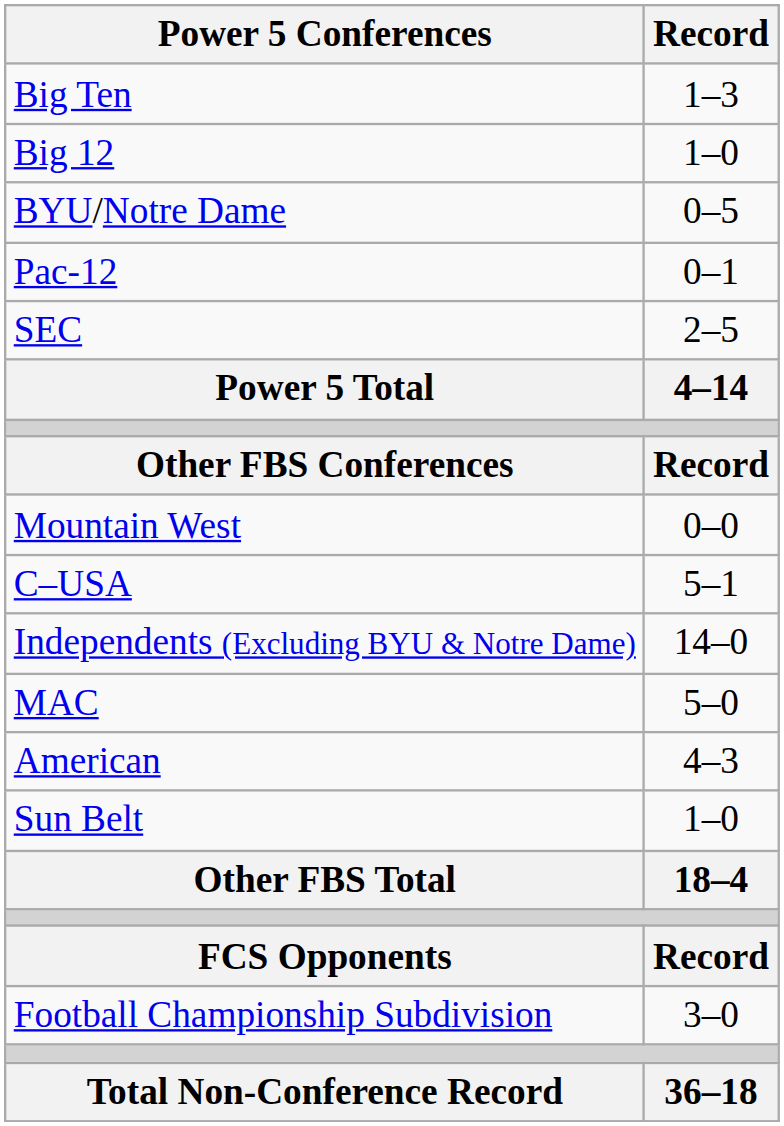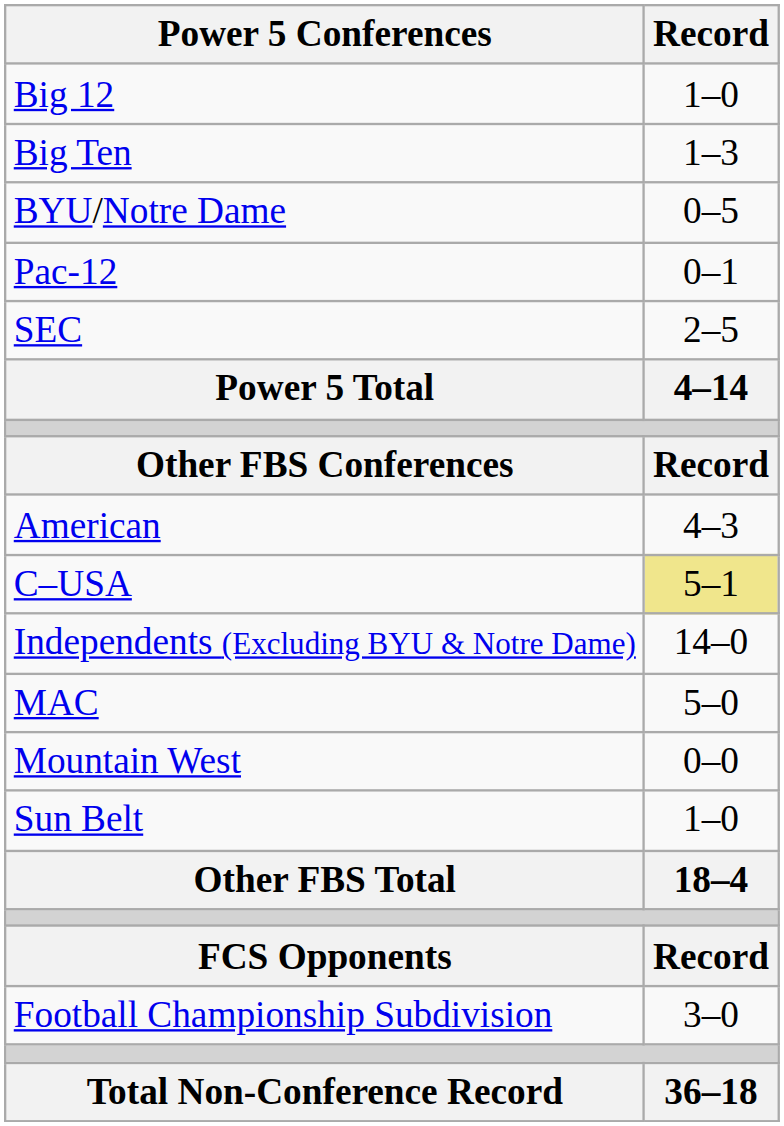rows swapped: Big Ten <-> Big 12
rows swapped: American <-> Mountain West
C–USA | Record: no background -> khaki background
